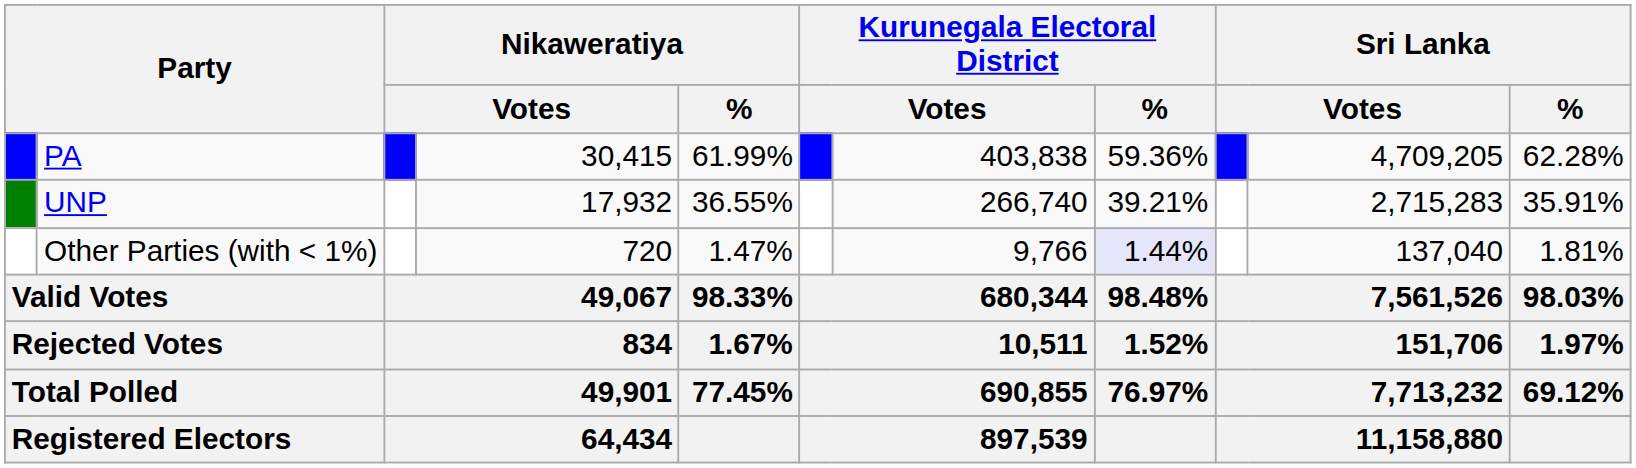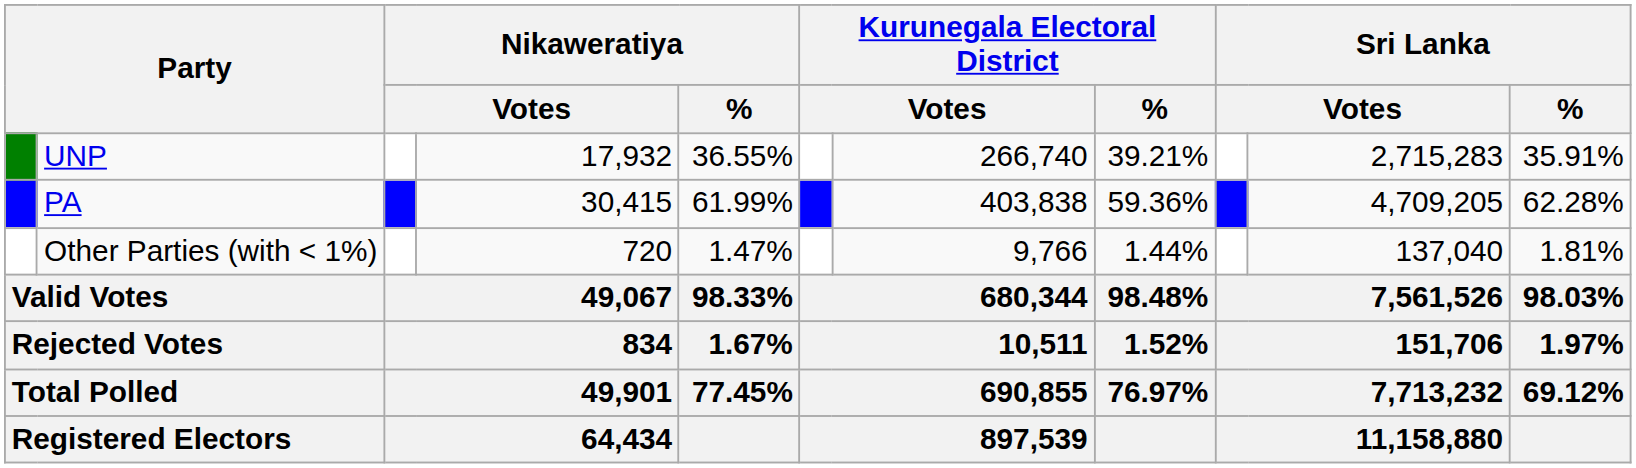rows swapped: PA <-> UNP
Other Parties (with < 1%) | Kurunegala Electoral District / %: lavender background -> no background
